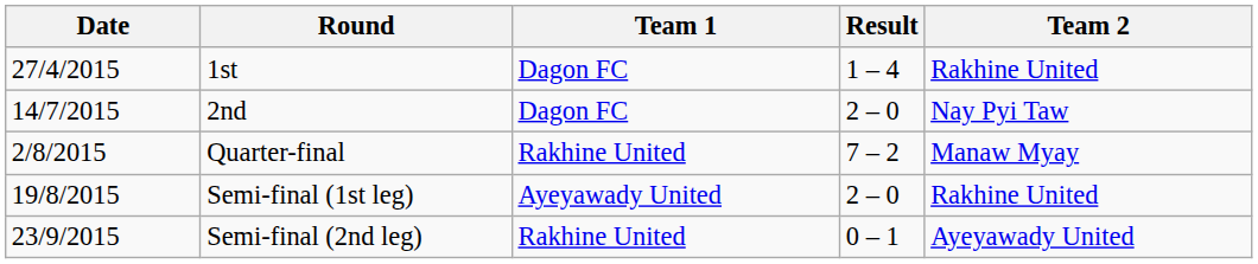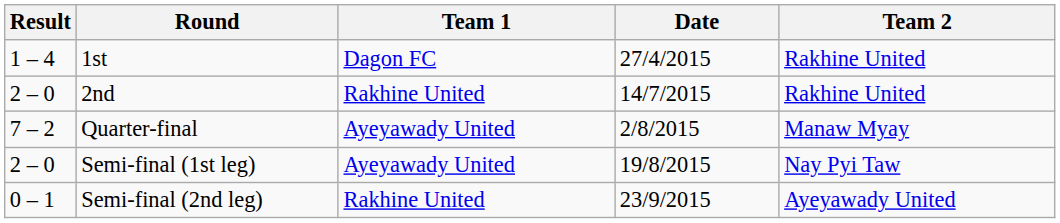columns swapped: Date <-> Result
2nd | Team 1: Dagon FC -> Rakhine United
2nd | Team 2: Nay Pyi Taw -> Rakhine United
Quarter-final | Team 1: Rakhine United -> Ayeyawady United
Semi-final (1st leg) | Team 2: Rakhine United -> Nay Pyi Taw
